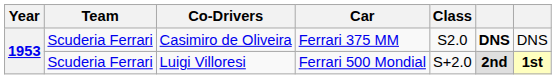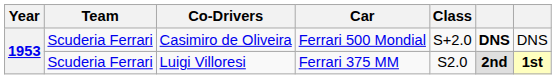Casimiro de Oliveira | Car: Ferrari 375 MM -> Ferrari 500 Mondial
Casimiro de Oliveira | Class: S2.0 -> S+2.0
Luigi Villoresi | Car: Ferrari 500 Mondial -> Ferrari 375 MM
Luigi Villoresi | Class: S+2.0 -> S2.0
